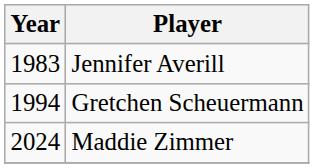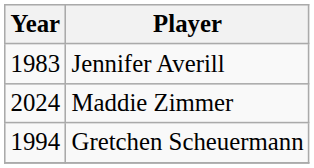rows swapped: Gretchen Scheuermann <-> Maddie Zimmer
